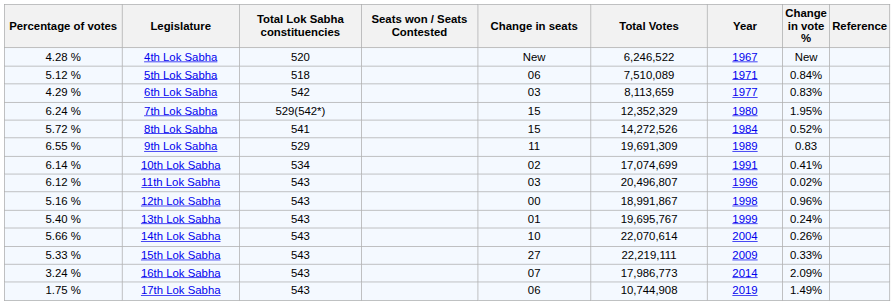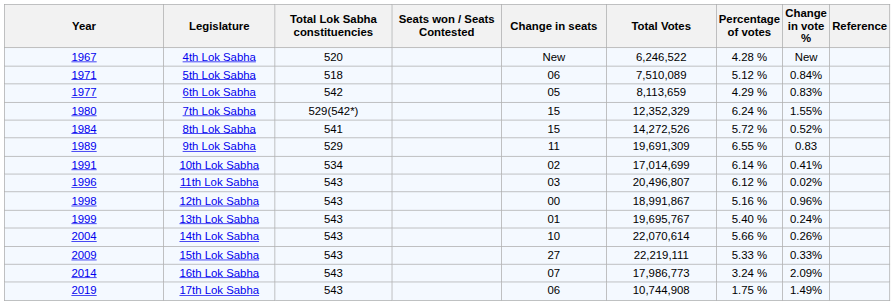columns swapped: Year <-> Percentage of votes
6th Lok Sabha | Change in seats: 03 -> 05
7th Lok Sabha | Change in vote %: 1.95% -> 1.55%
10th Lok Sabha | Total Votes: 17,074,699 -> 17,014,699
